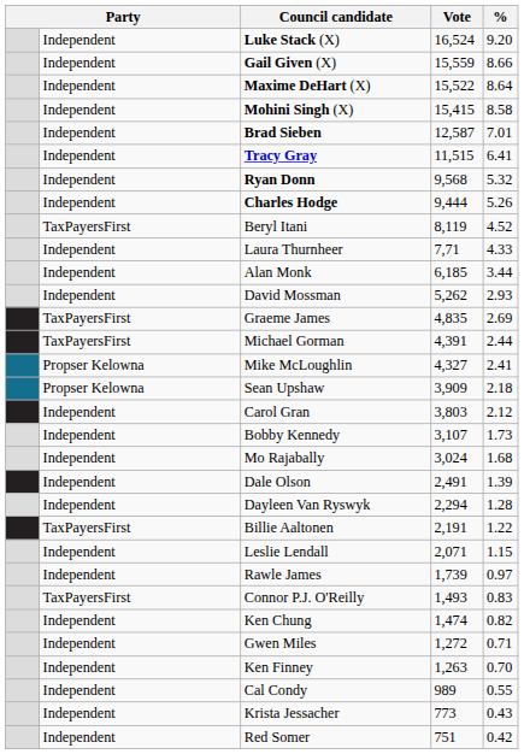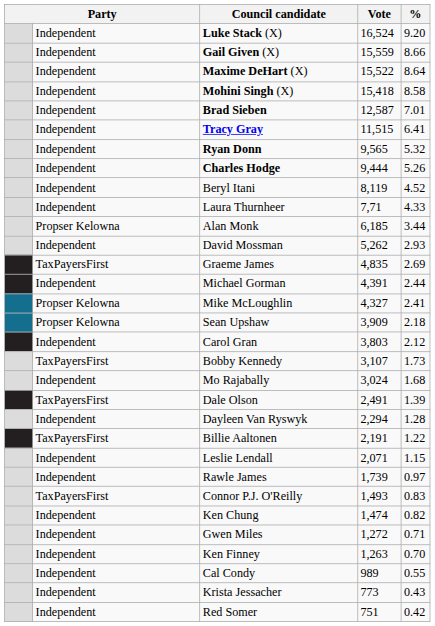Mohini Singh (X) | Vote: 15,415 -> 15,418
Ryan Donn | Vote: 9,568 -> 9,565
Beryl Itani | column 2: TaxPayersFirst -> Independent
Alan Monk | column 2: Independent -> Propser Kelowna
Michael Gorman | column 2: TaxPayersFirst -> Independent
Bobby Kennedy | column 2: Independent -> TaxPayersFirst
Dale Olson | column 2: Independent -> TaxPayersFirst
